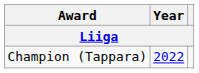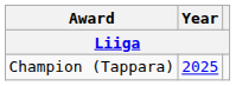Champion (Tappara) | Year: 2022 -> 2025
